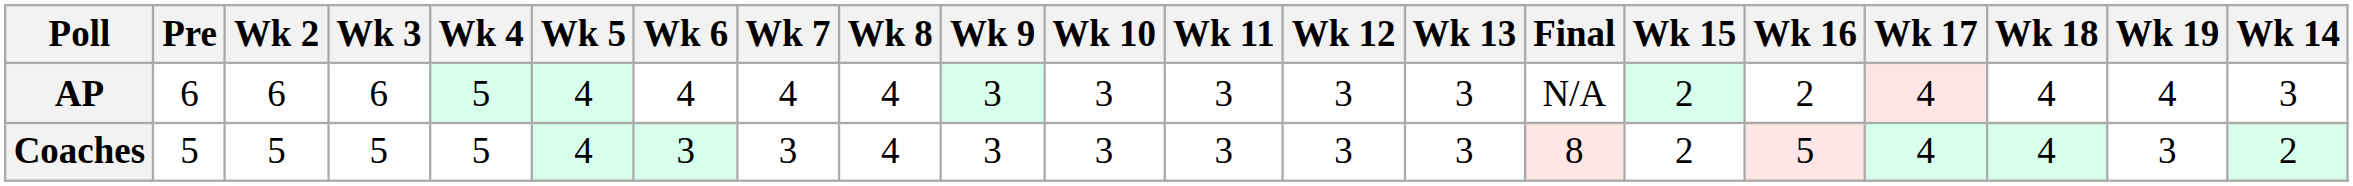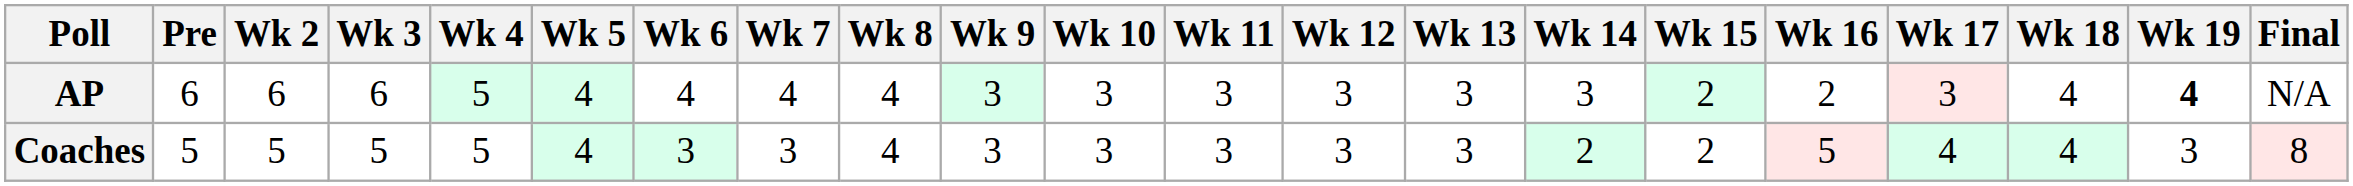columns swapped: Wk 14 <-> Final
AP | Wk 17: 4 -> 3
AP | Wk 19: normal -> bold
